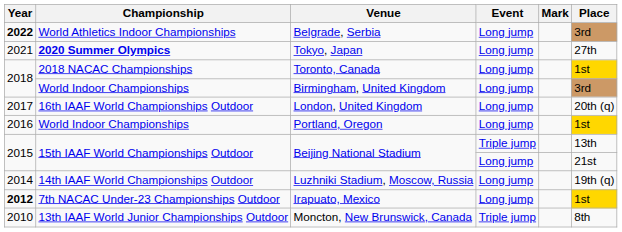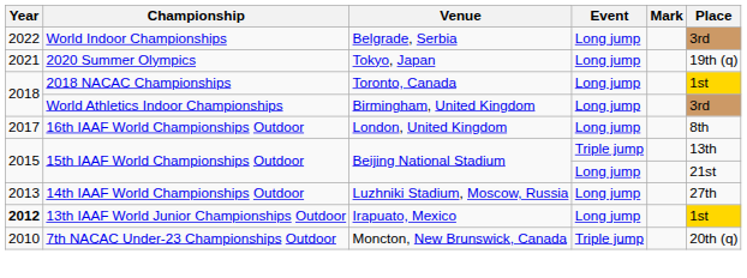Belgrade, Serbia | Year: bold -> normal
Belgrade, Serbia | Championship: World Athletics Indoor Championships -> World Indoor Championships
Tokyo, Japan | Championship: bold -> normal
Tokyo, Japan | Place: 27th -> 19th (q)
Birmingham, United Kingdom | Championship: World Indoor Championships -> World Athletics Indoor Championships
London, United Kingdom | Place: 20th (q) -> 8th
- row: 2016 | World Indoor Championships | Portland, Oregon | Long jump | 1st
Luzhniki Stadium, Moscow, Russia | Year: 2014 -> 2013
Luzhniki Stadium, Moscow, Russia | Place: 19th (q) -> 27th
Irapuato, Mexico | Championship: 7th NACAC Under-23 Championships Outdoor -> 13th IAAF World Junior Championships Outdoor
Moncton, New Brunswick, Canada | Championship: 13th IAAF World Junior Championships Outdoor -> 7th NACAC Under-23 Championships Outdoor
Moncton, New Brunswick, Canada | Place: 8th -> 20th (q)
